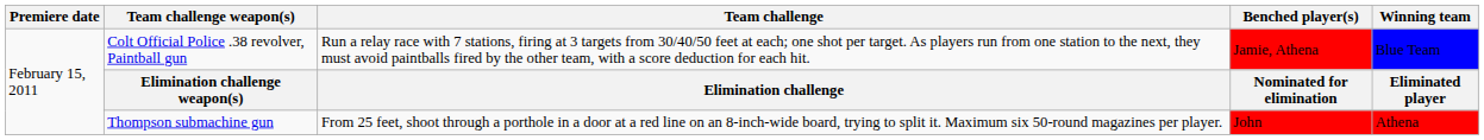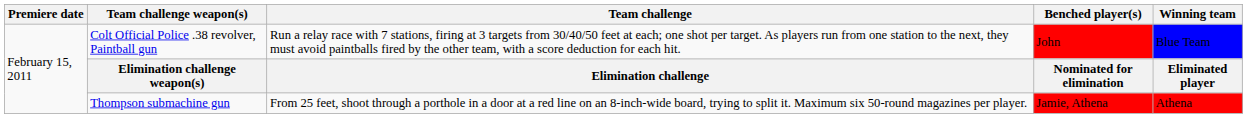Colt Official Police .38 revolver, Paintball gun | Benched player(s): Jamie, Athena -> John
Thompson submachine gun | Benched player(s): John -> Jamie, Athena
